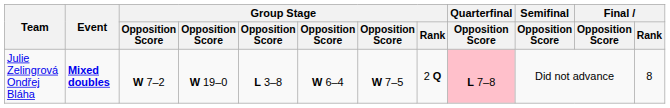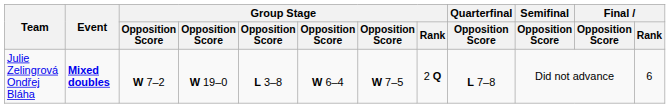Julie Zelingrová Ondřej Bláha | Quarterfinal / Opposition Score: pink background -> no background
Julie Zelingrová Ondřej Bláha | Final / Rank: 8 -> 6
